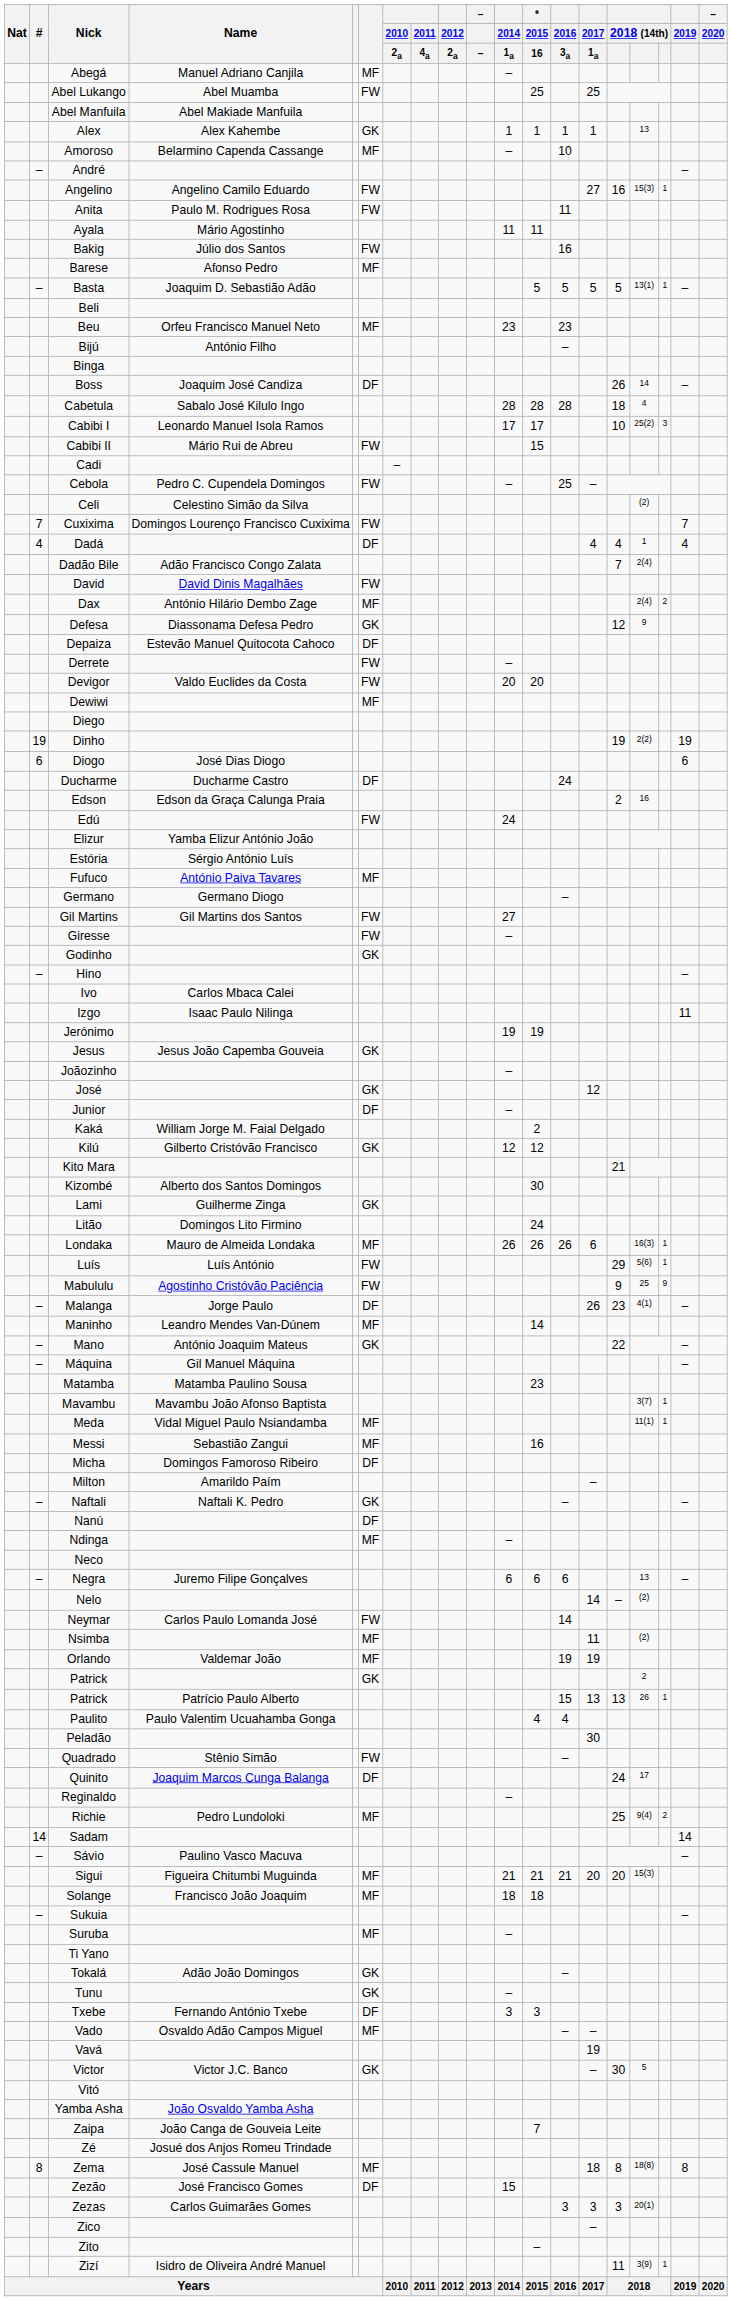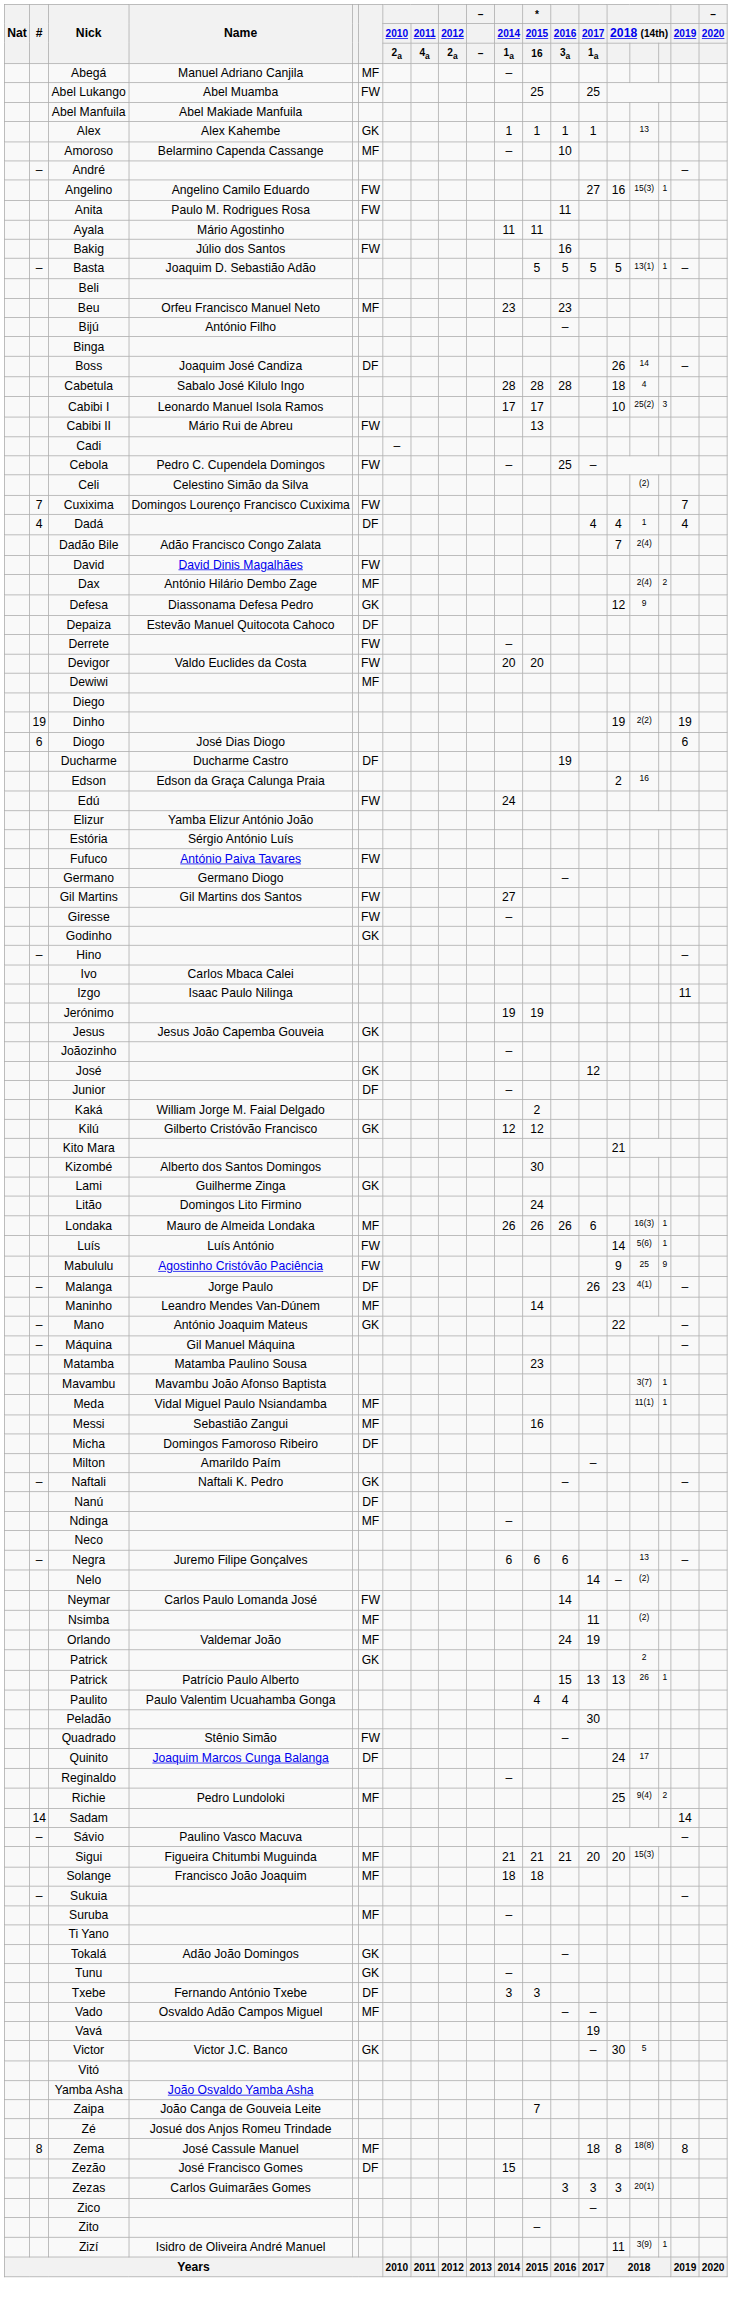- row: Barese | Afonso Pedro | MF
Cabibi II | * / 2015 / 16: 15 -> 13
Ducharme | 2016 / 3a: 24 -> 19
Fufuco | column 6: MF -> FW
Luís | column 15: 29 -> 14
Orlando | 2016 / 3a: 19 -> 24
